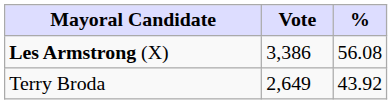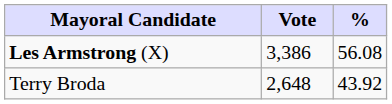Terry Broda | Vote: 2,649 -> 2,648
